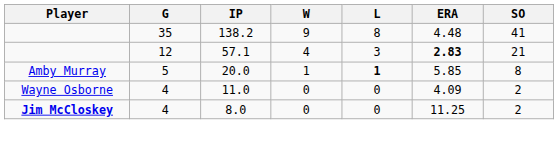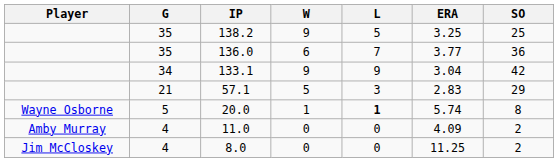138.2 | L: 8 -> 5
138.2 | ERA: 4.48 -> 3.25
138.2 | SO: 41 -> 25
+ row: 35 | 136.0 | 6 | 7 | 3.77 | 36
+ row: 34 | 133.1 | 9 | 9 | 3.04 | 42
57.1 | G: 12 -> 21
57.1 | W: 4 -> 5
57.1 | ERA: bold -> normal
57.1 | SO: 21 -> 29
20.0 | Player: Amby Murray -> Wayne Osborne
20.0 | ERA: 5.85 -> 5.74
11.0 | Player: Wayne Osborne -> Amby Murray
8.0 | Player: bold -> normal
